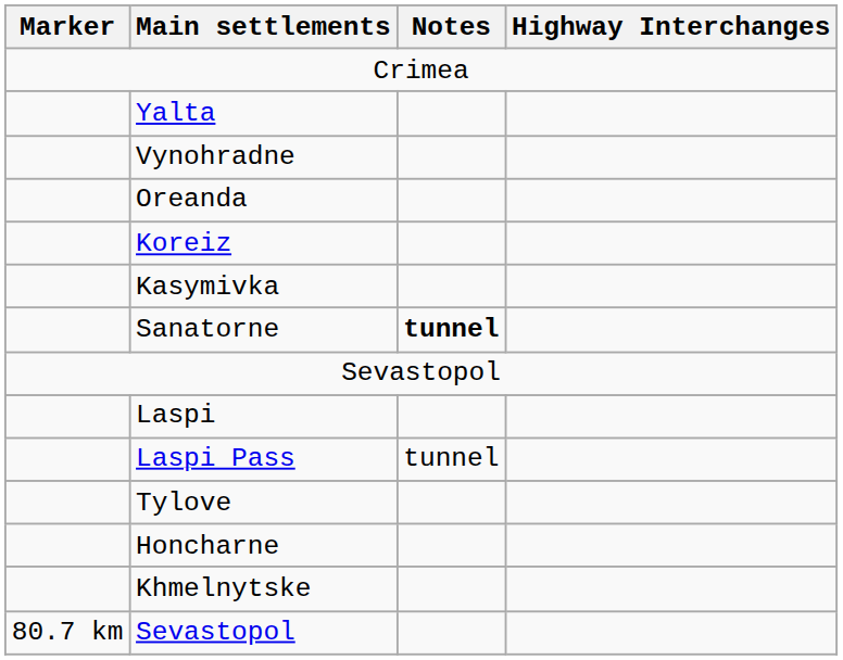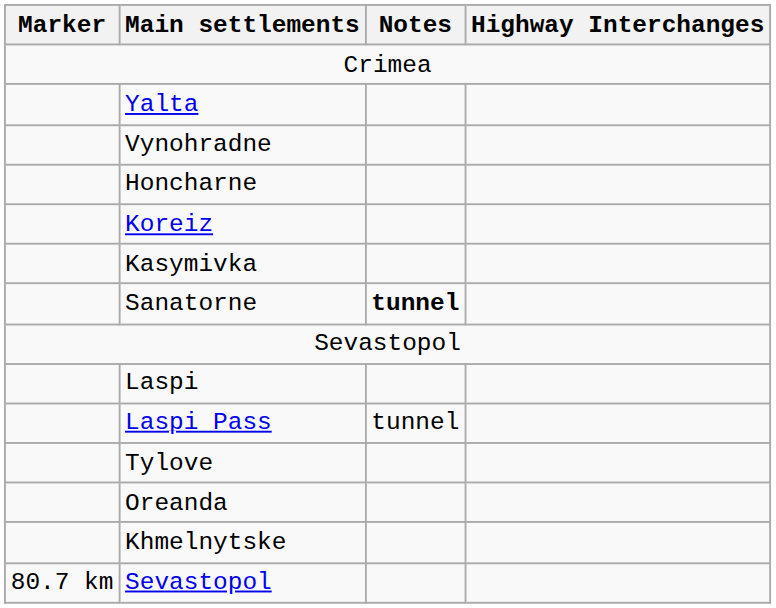rows swapped: Oreanda <-> Honcharne
